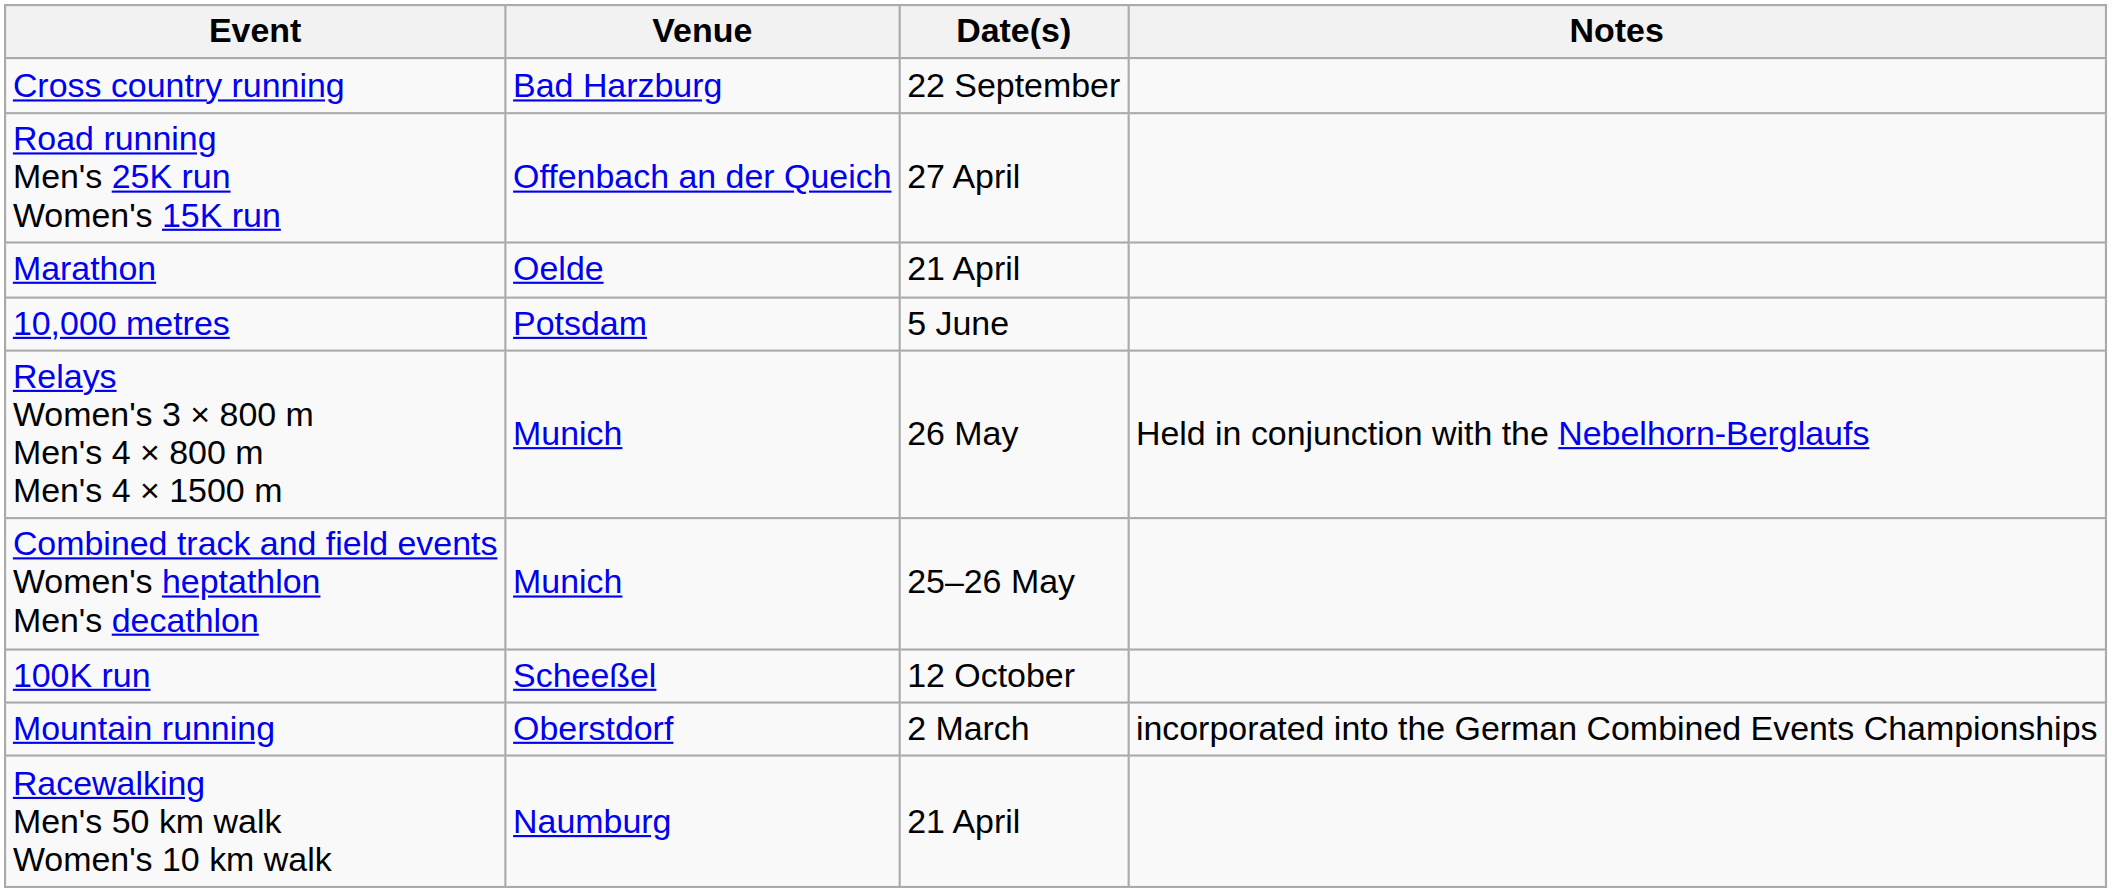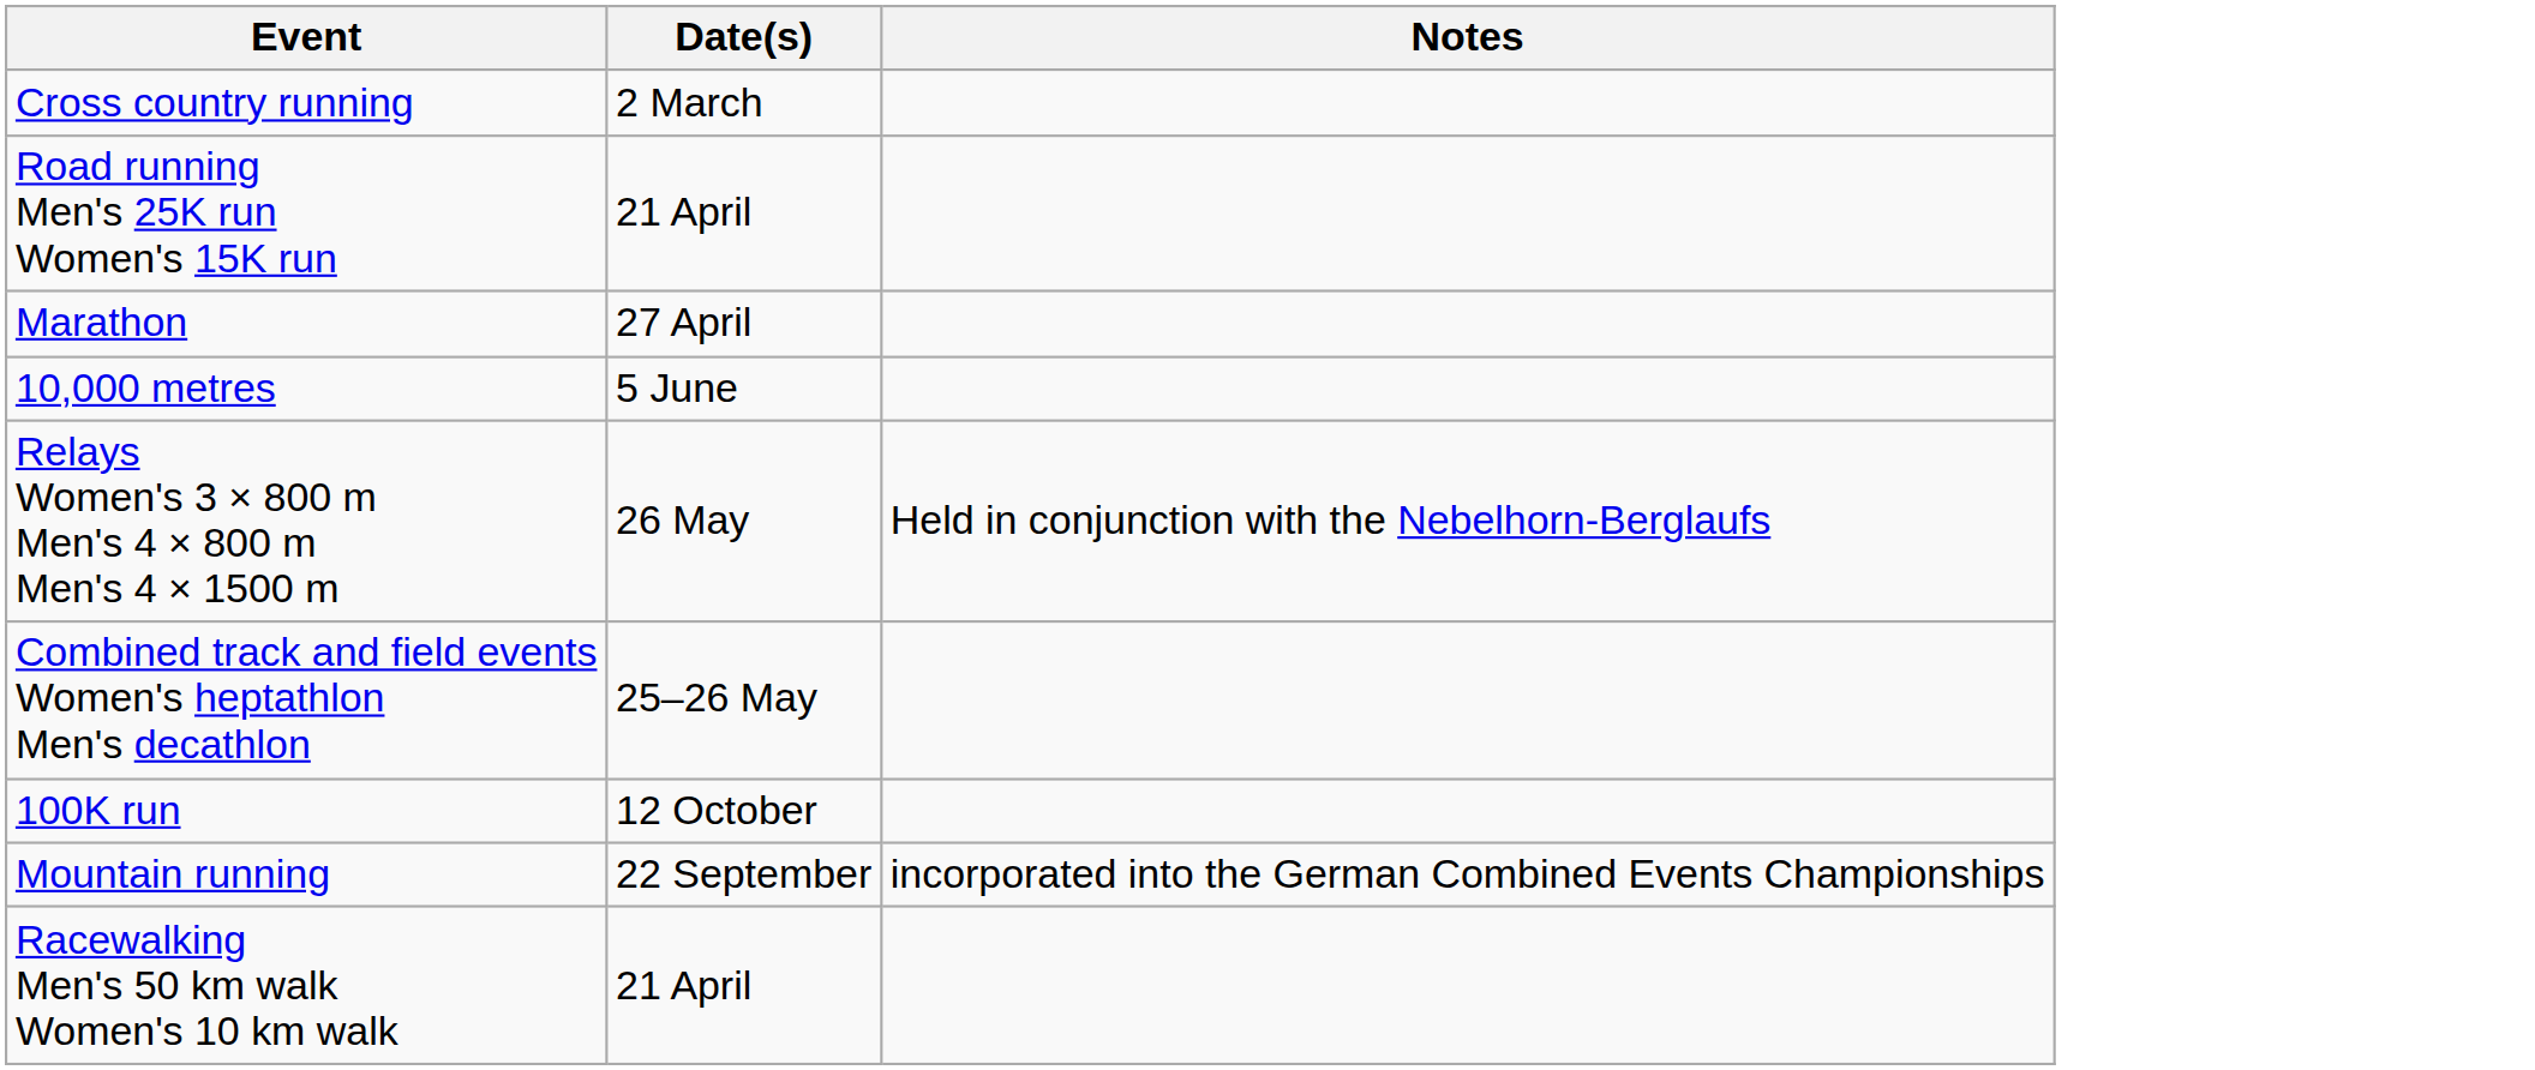- column: Venue | Bad Harzburg | Offenbach an der Queich | Oelde | Potsdam | Munich | Munich | Scheeßel | Oberstdorf | Naumburg
Cross country running | Date(s): 22 September -> 2 March
Road running Men's 25K run Women's 15K run | Date(s): 27 April -> 21 April
Marathon | Date(s): 21 April -> 27 April
Mountain running | Date(s): 2 March -> 22 September
